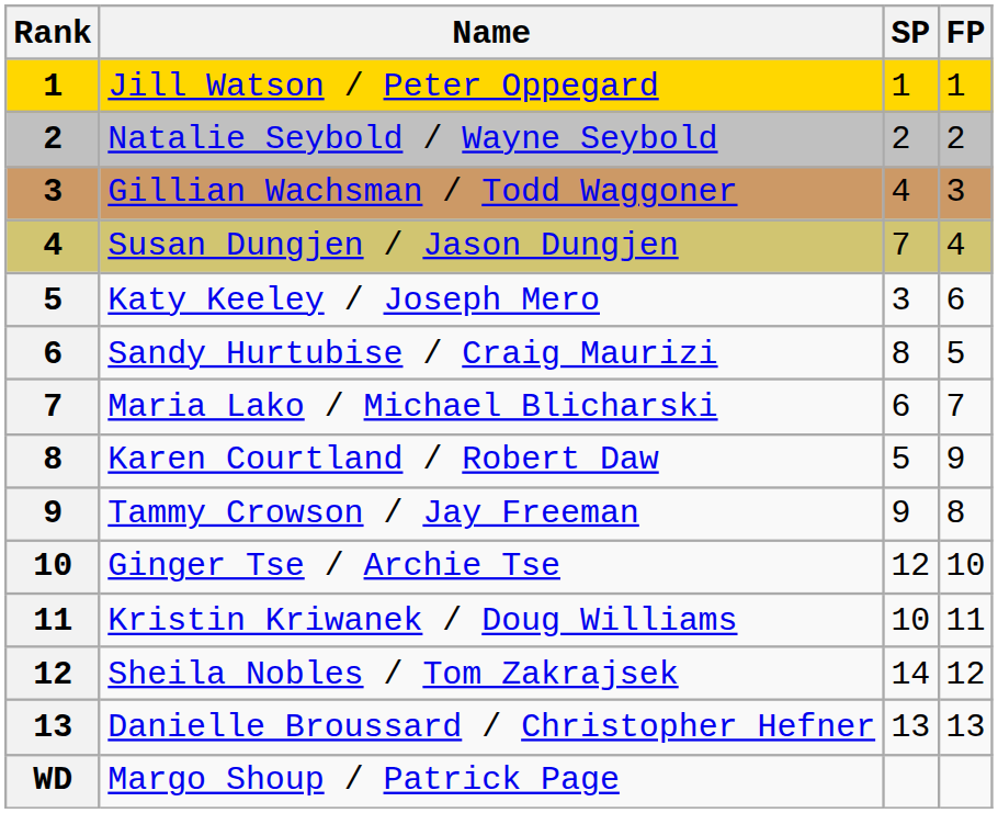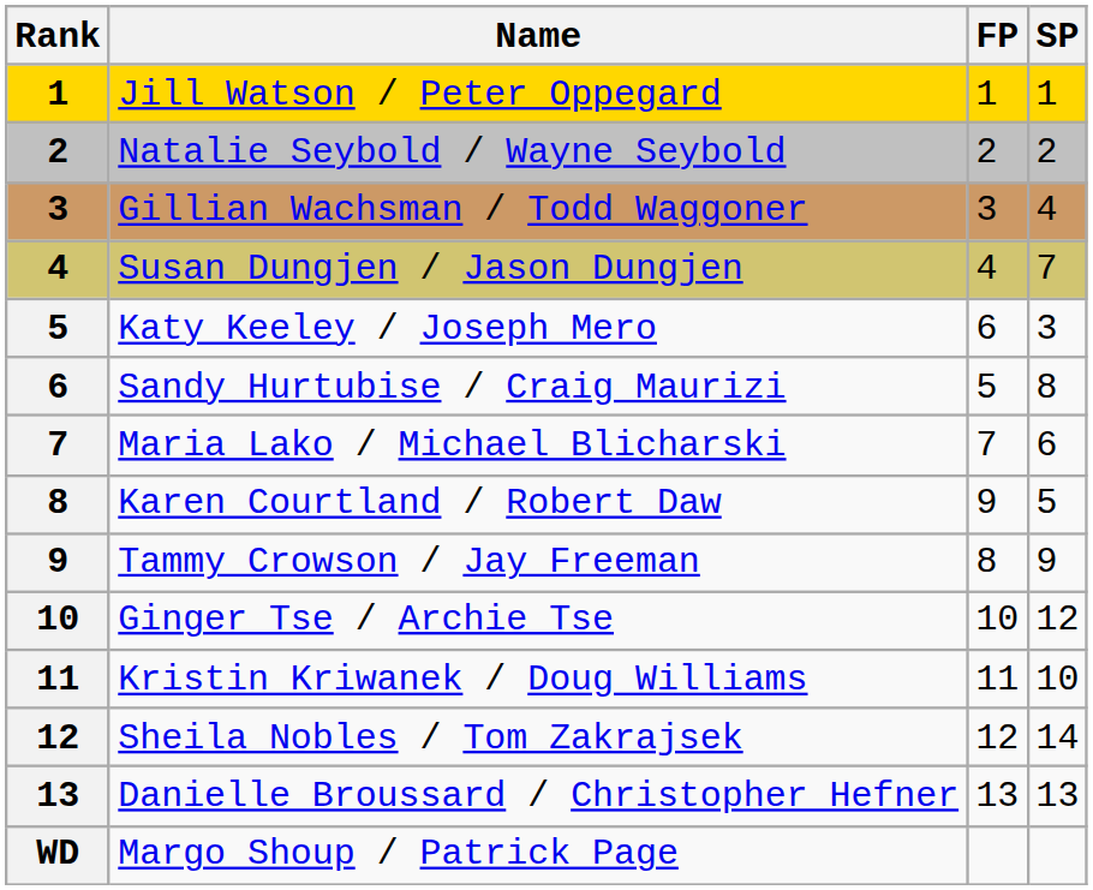columns swapped: SP <-> FP
